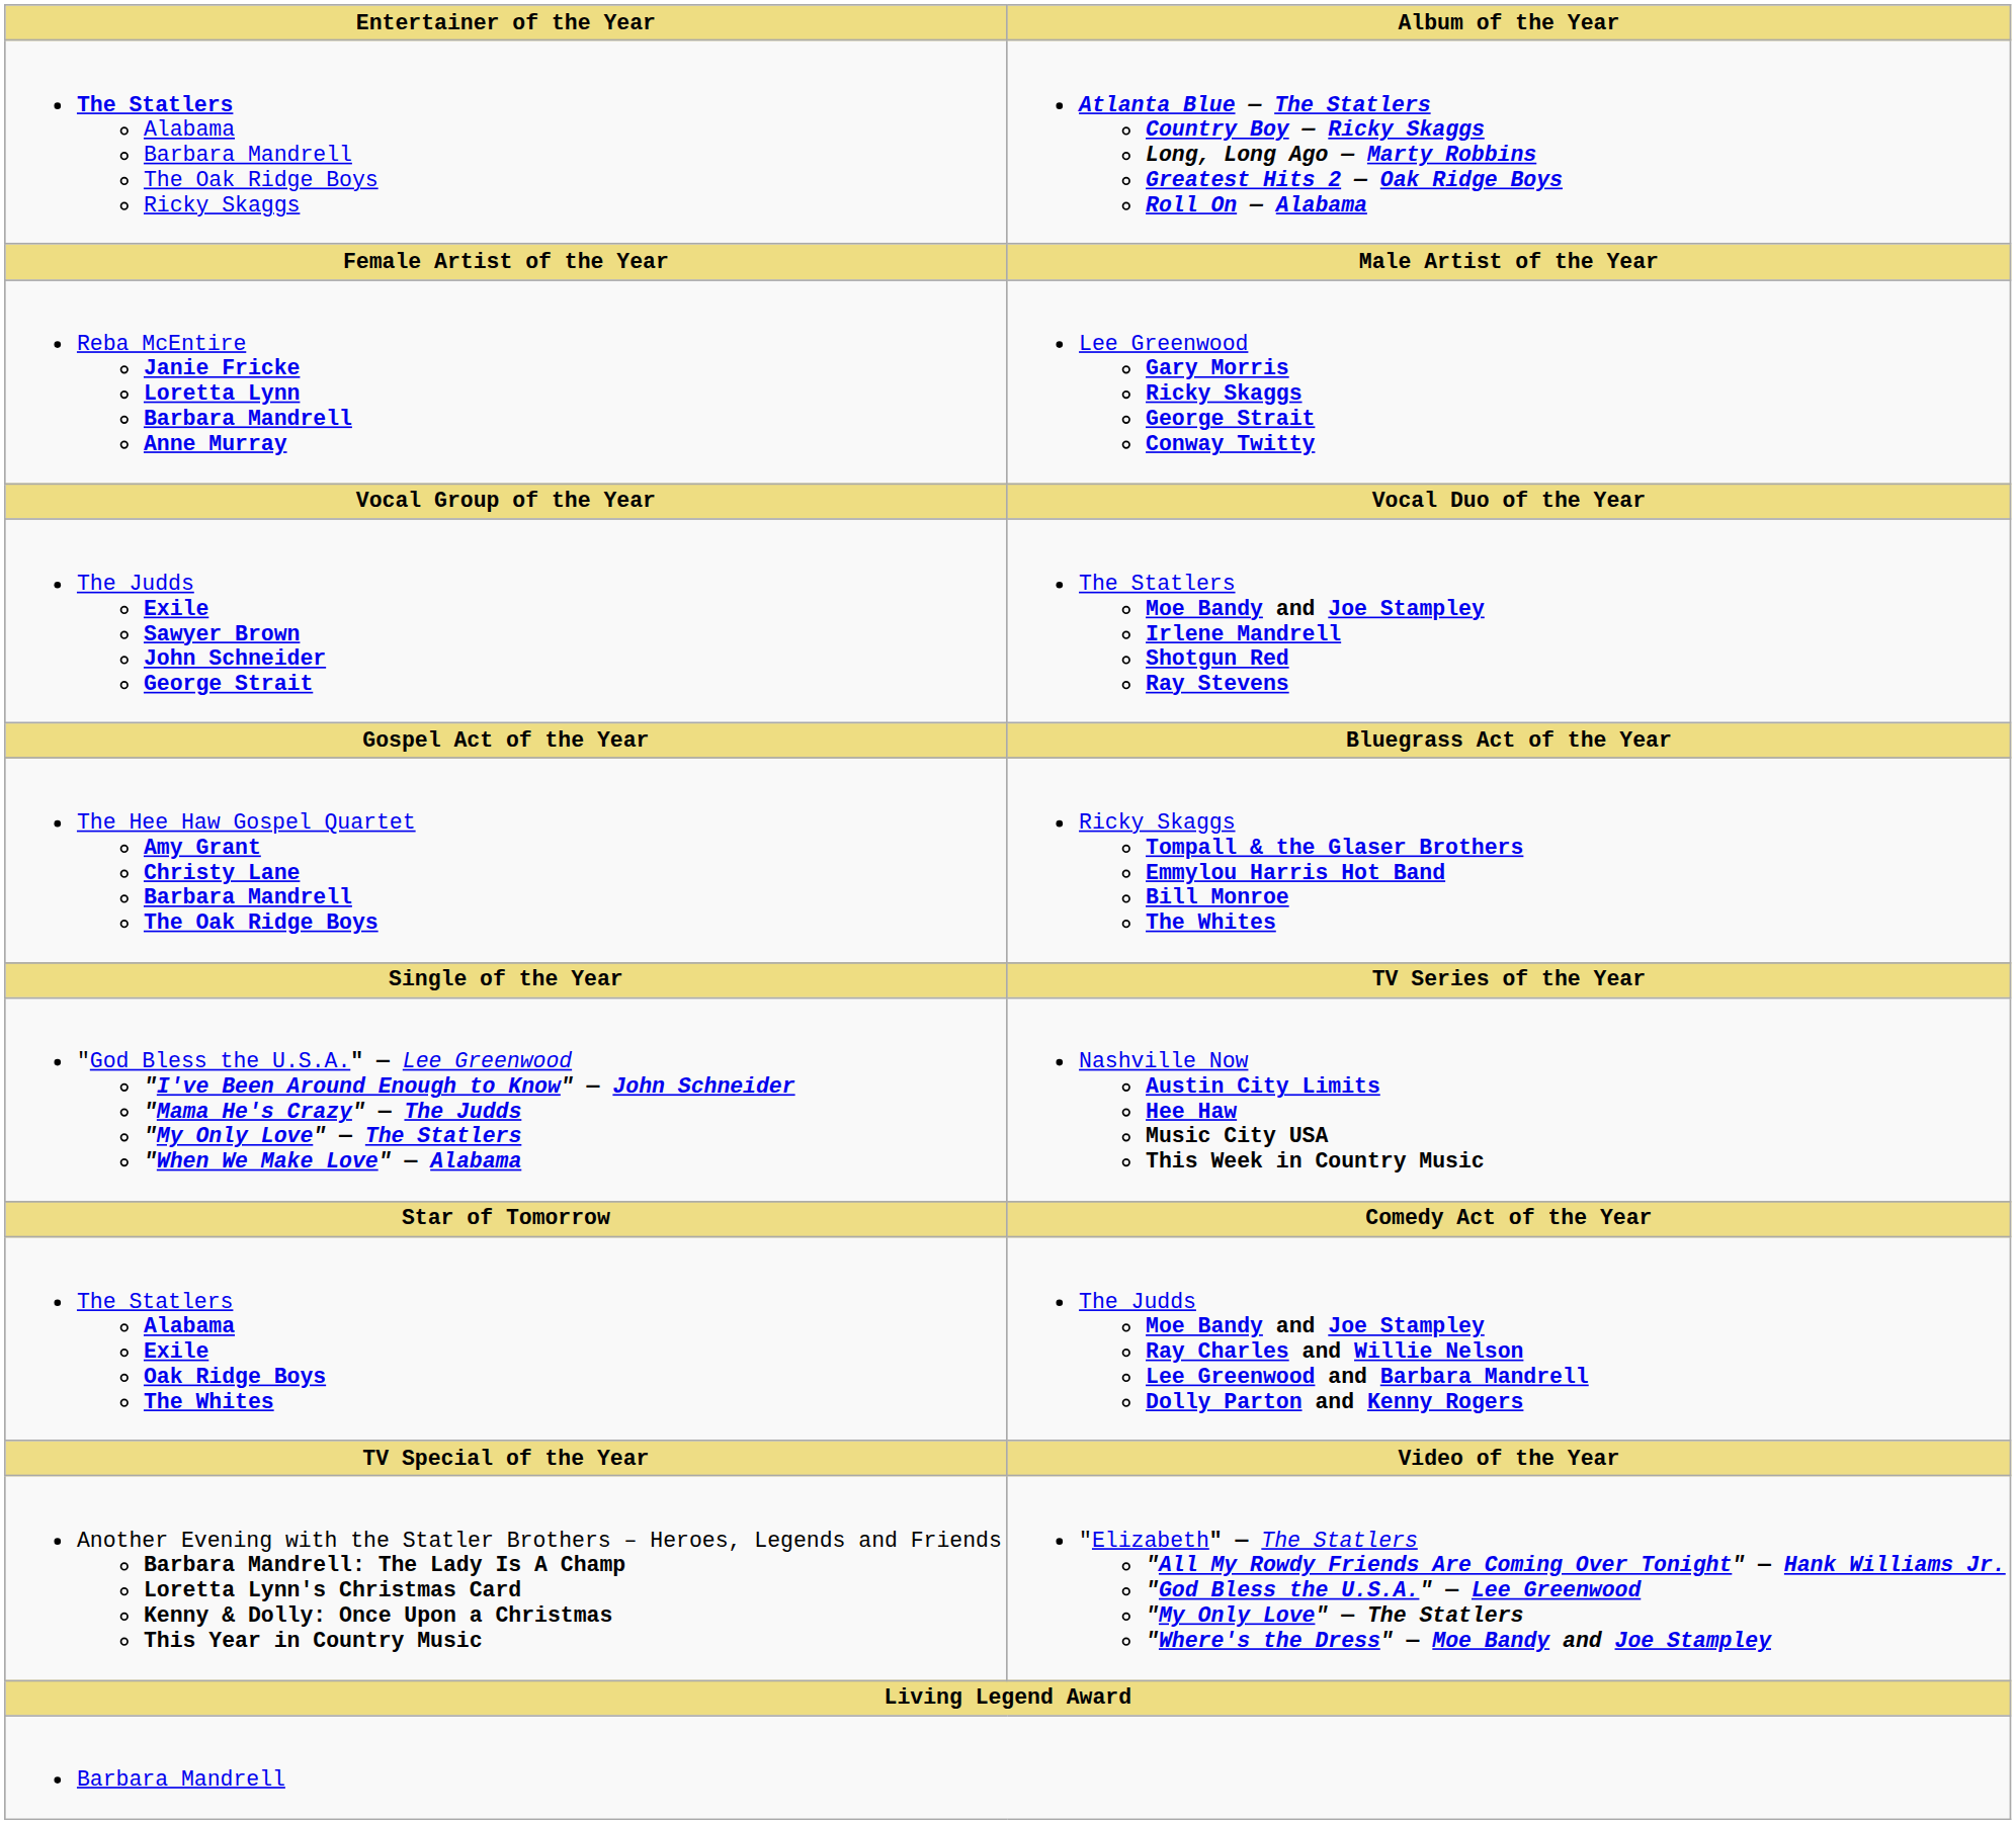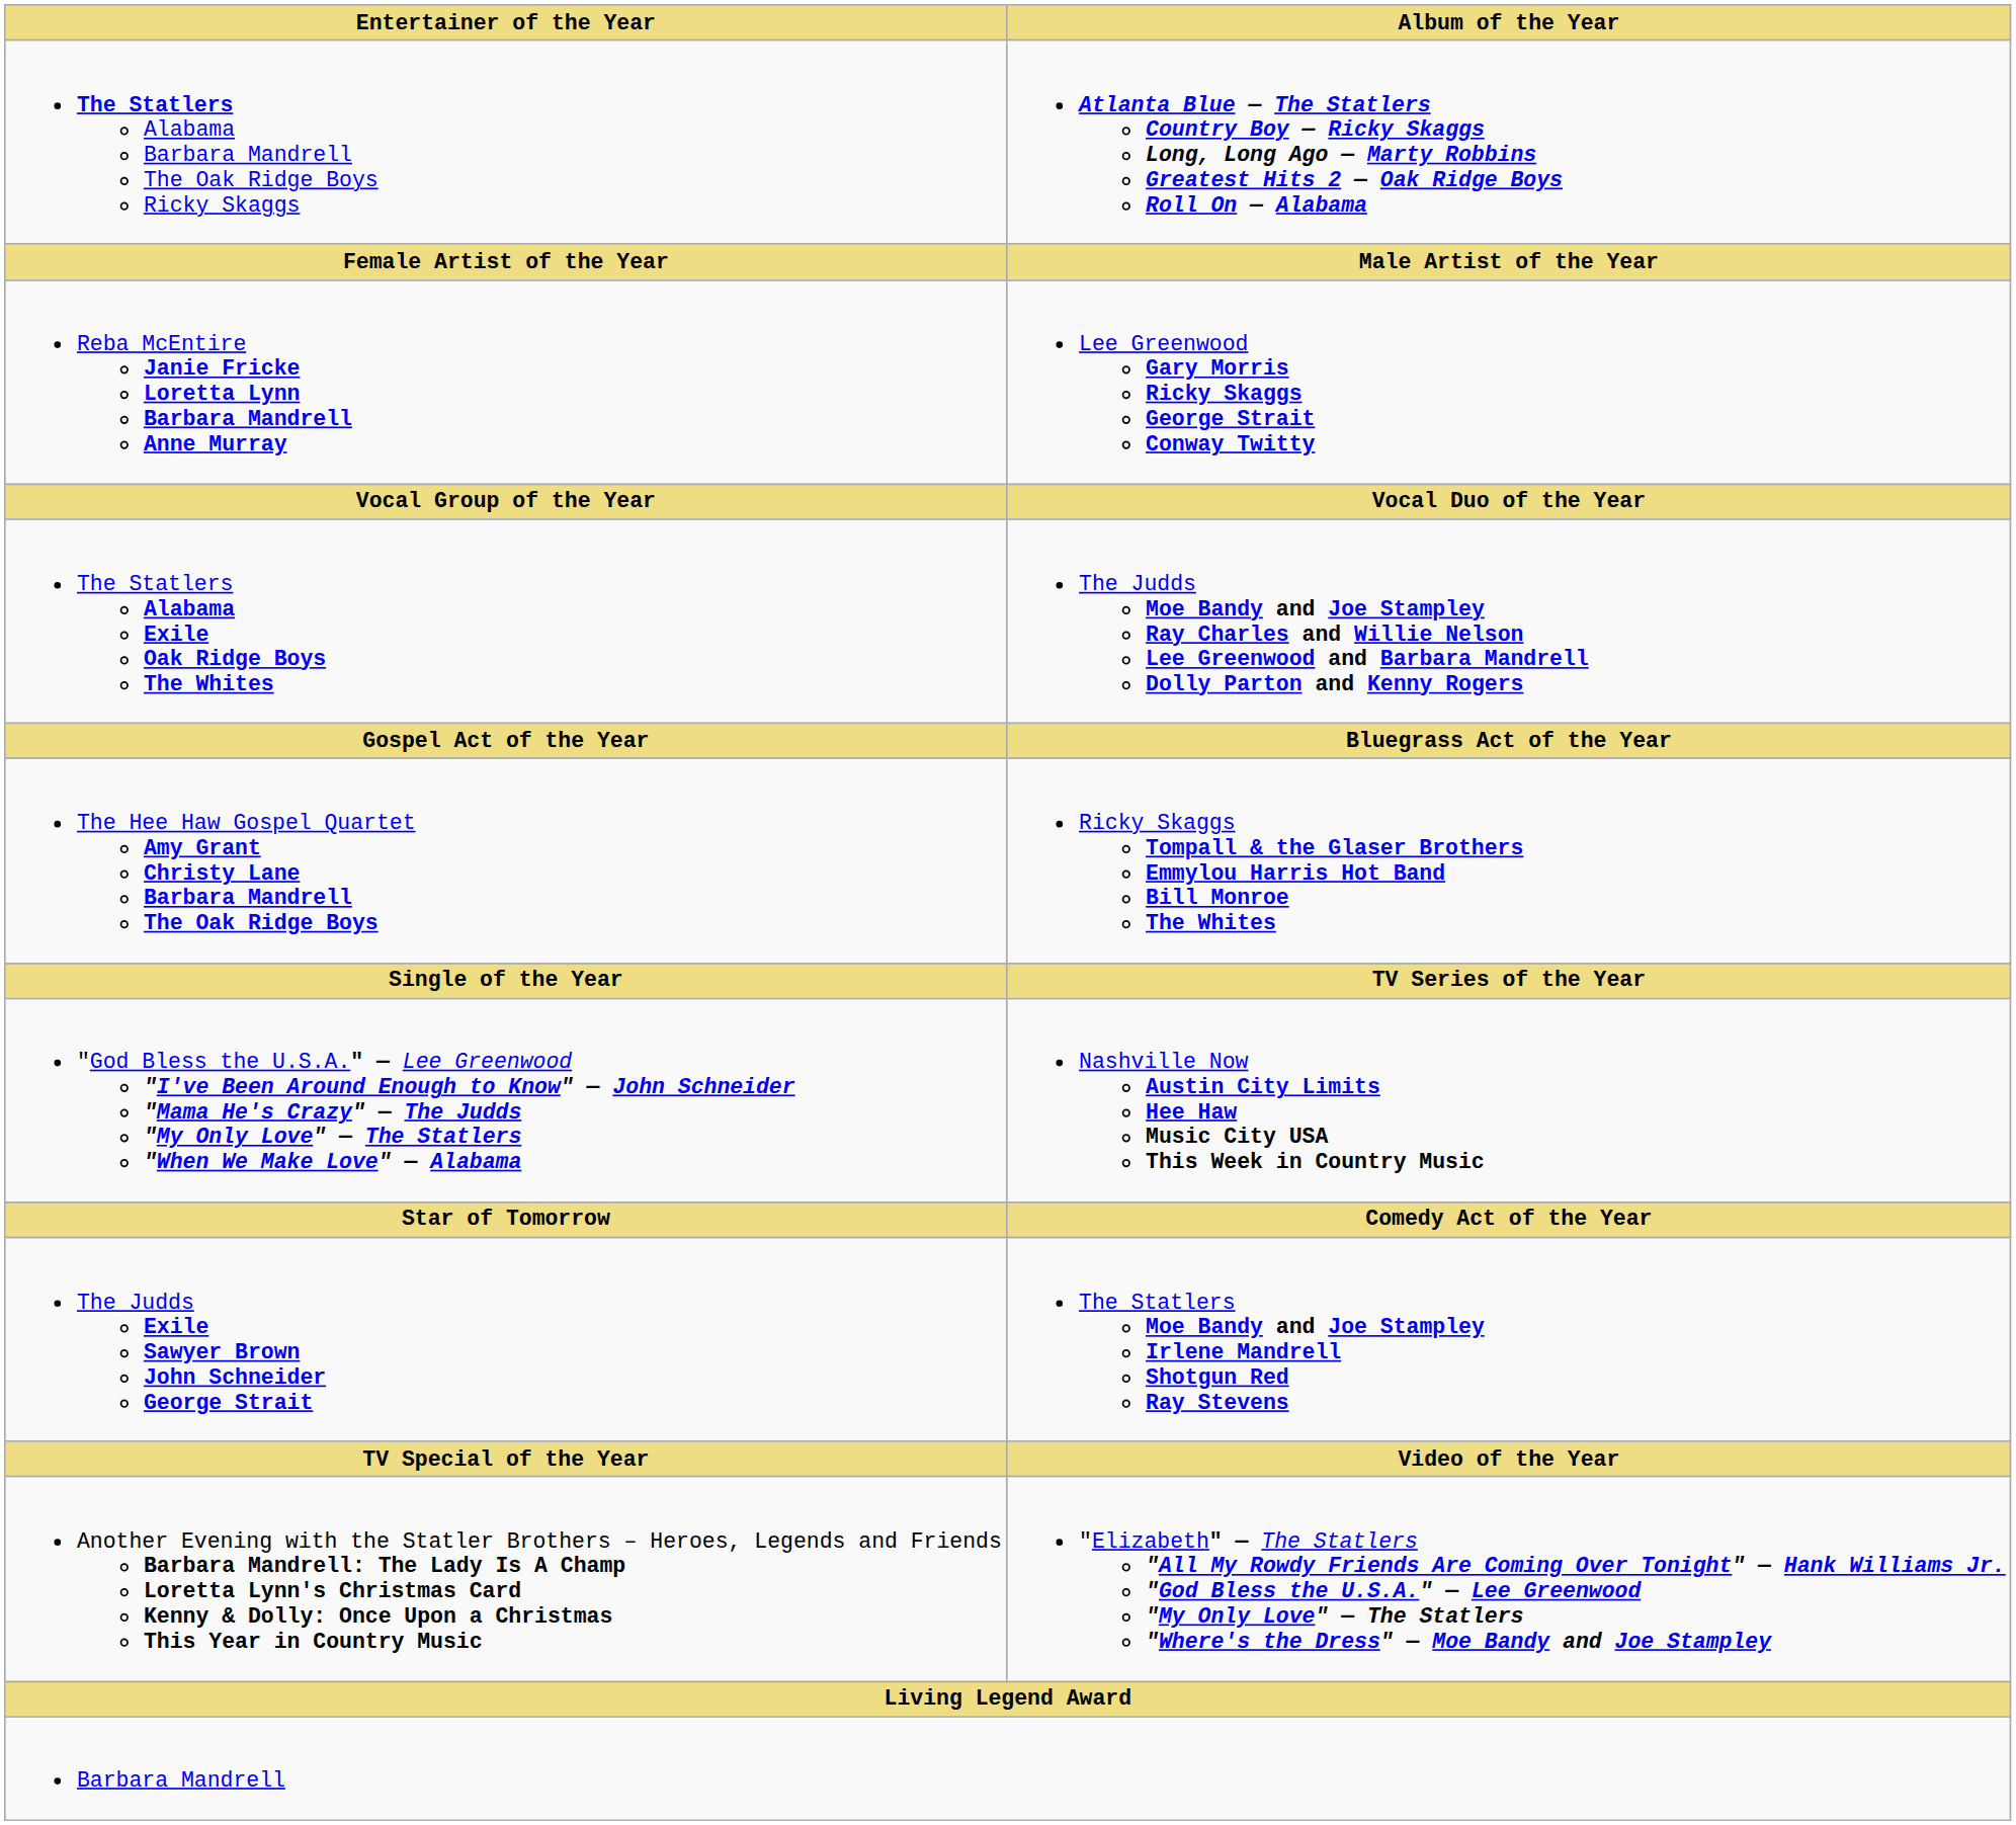rows swapped: The Statlers Alabama Exile Oak Ridge Boys The Whites <-> The Judds Exile Sawyer Brown John Schneider George Strait
